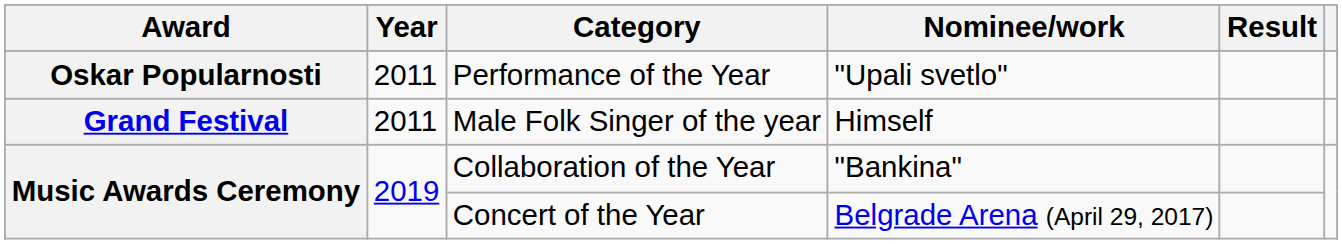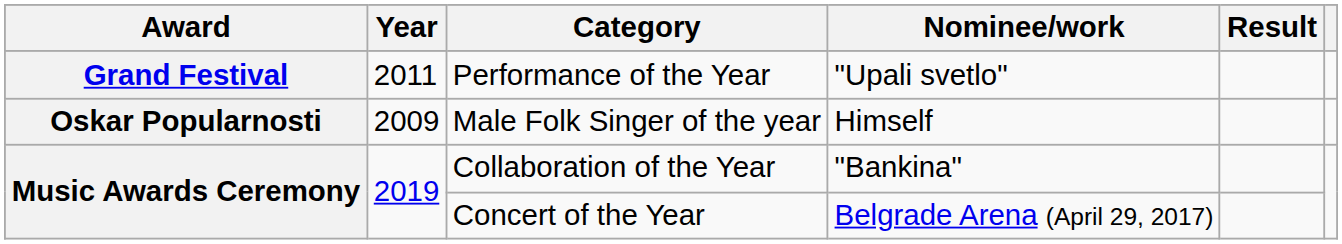Performance of the Year | Award: Oskar Popularnosti -> Grand Festival
Male Folk Singer of the year | Award: Grand Festival -> Oskar Popularnosti
Male Folk Singer of the year | Year: 2011 -> 2009
